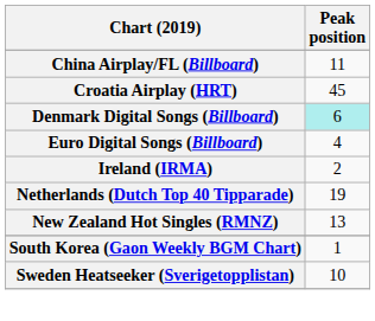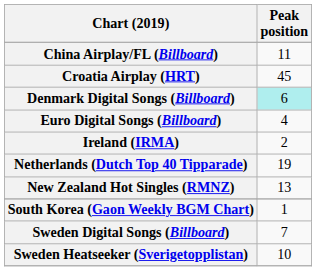+ row: Sweden Digital Songs (Billboard) | 7
